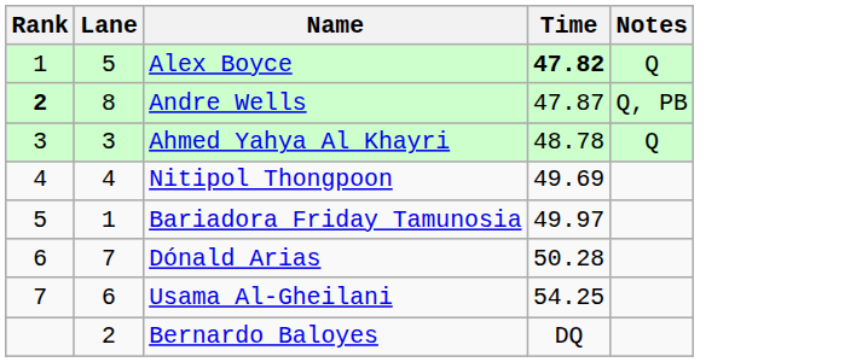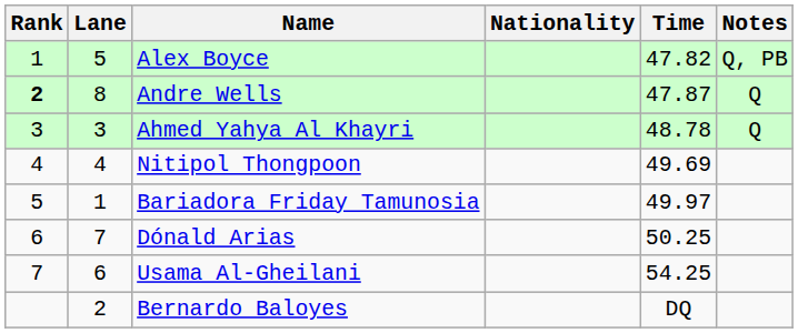+ column: Nationality
Alex Boyce | Time: bold -> normal
Alex Boyce | Notes: Q -> Q, PB
Andre Wells | Notes: Q, PB -> Q
Dónald Arias | Time: 50.28 -> 50.25
